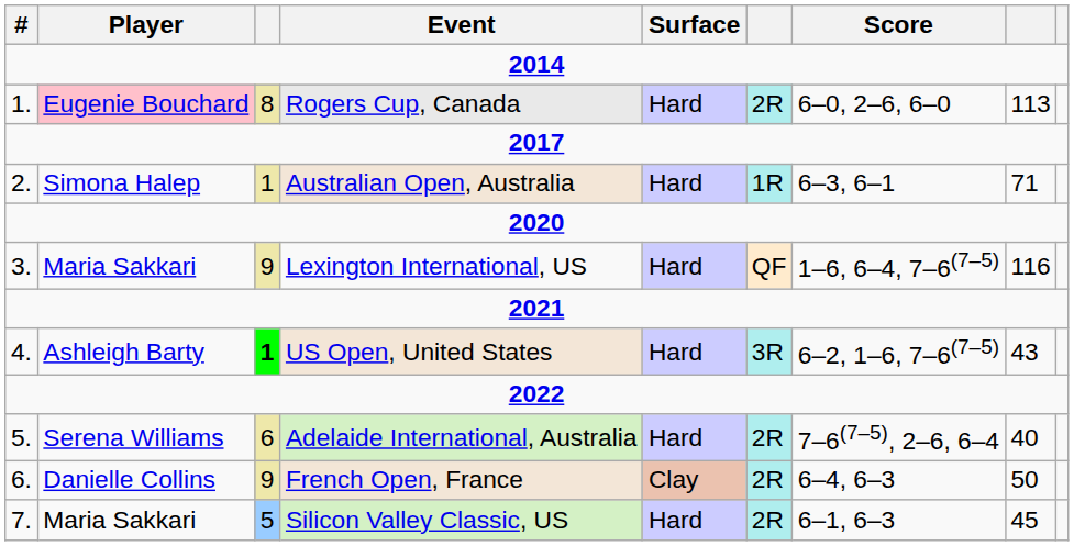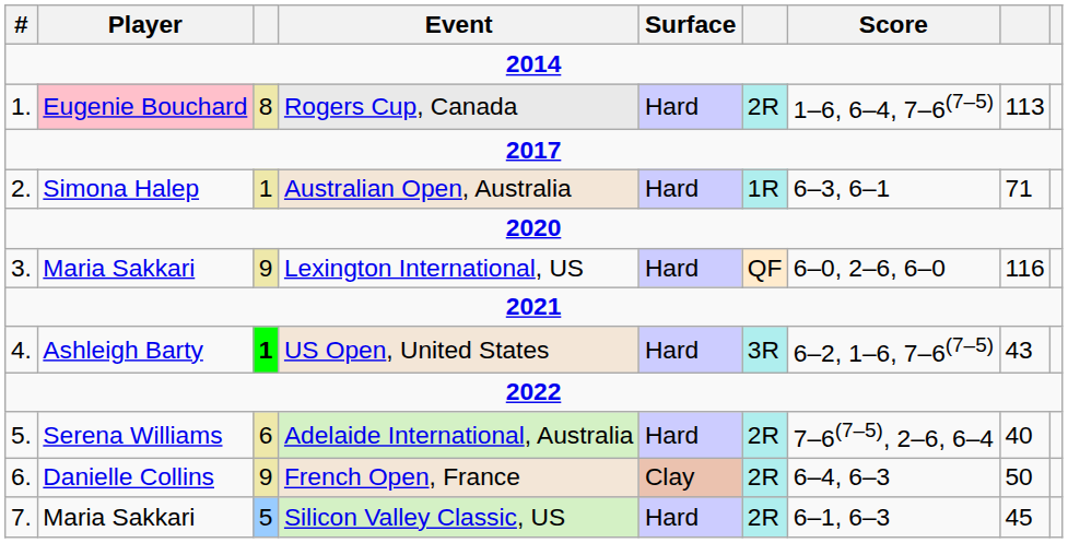Rogers Cup, Canada | Score: 6–0, 2–6, 6–0 -> 1–6, 6–4, 7–6(7–5)
Lexington International, US | Score: 1–6, 6–4, 7–6(7–5) -> 6–0, 2–6, 6–0
